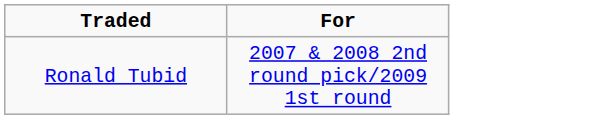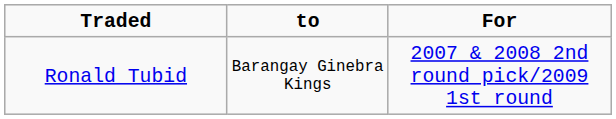+ column: to | Barangay Ginebra Kings
